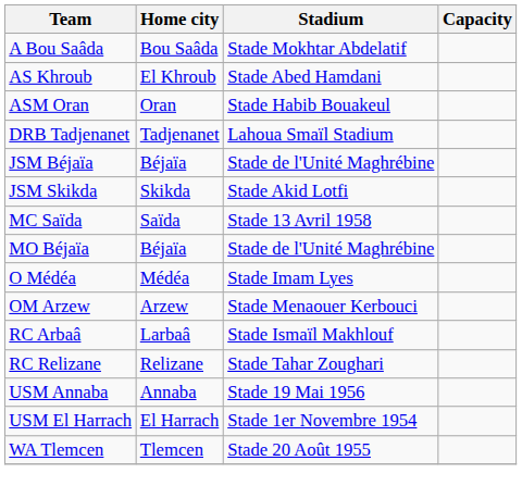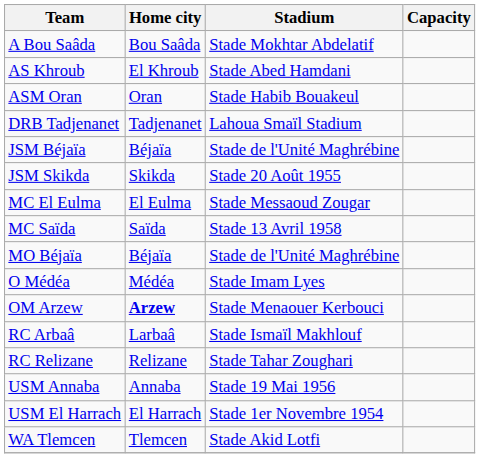JSM Skikda | Stadium: Stade Akid Lotfi -> Stade 20 Août 1955
+ row: MC El Eulma | El Eulma | Stade Messaoud Zougar
OM Arzew | Home city: normal -> bold
WA Tlemcen | Stadium: Stade 20 Août 1955 -> Stade Akid Lotfi
